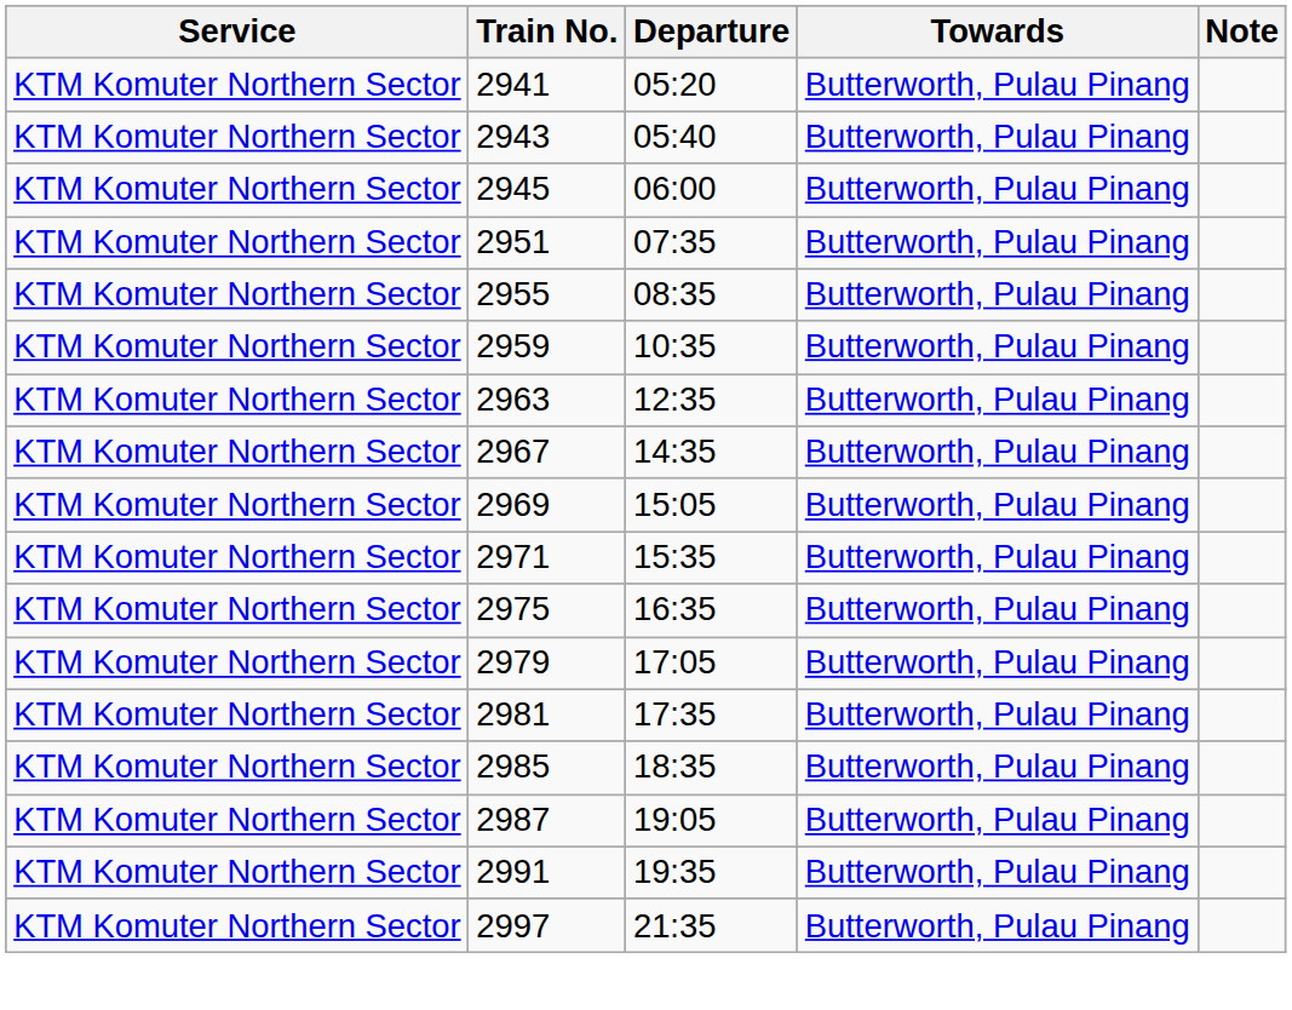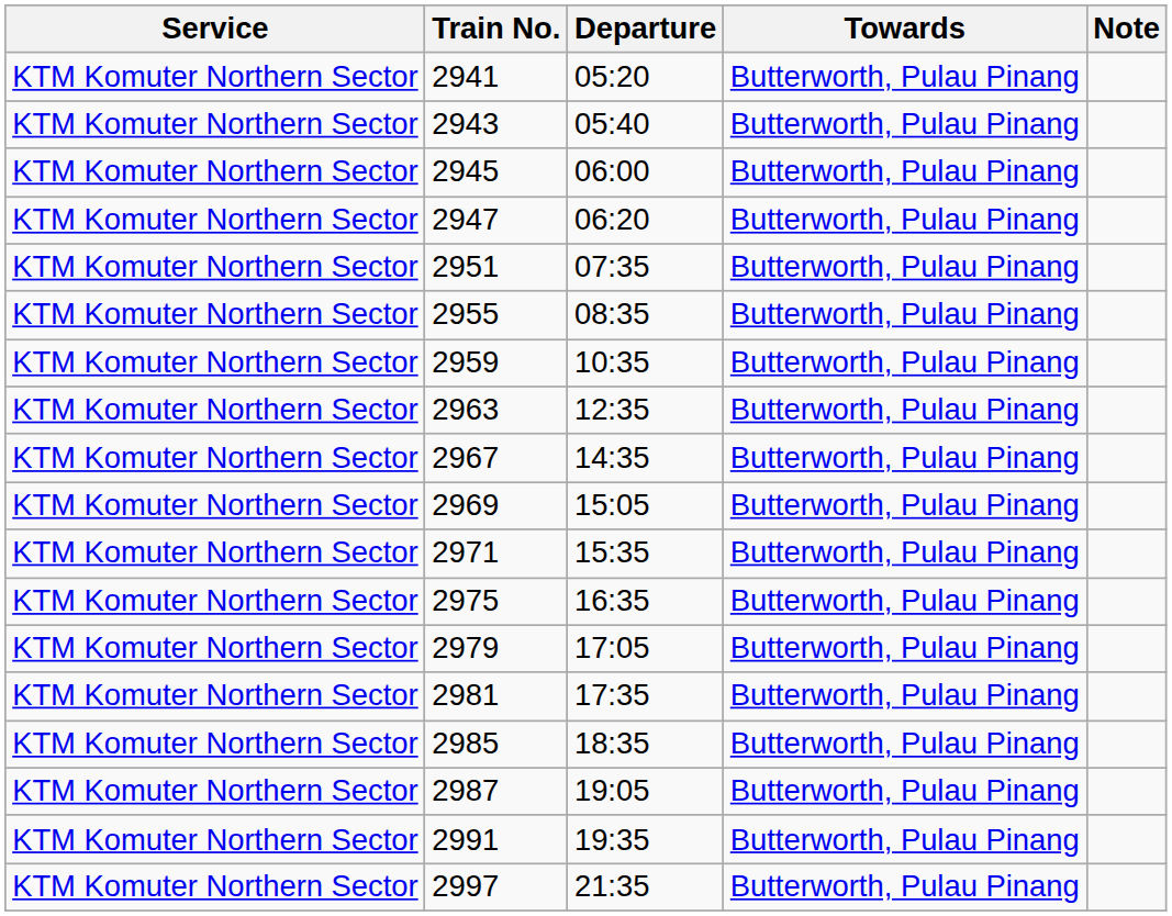+ row: KTM Komuter Northern Sector | 2947 | 06:20 | Butterworth, Pulau Pinang
